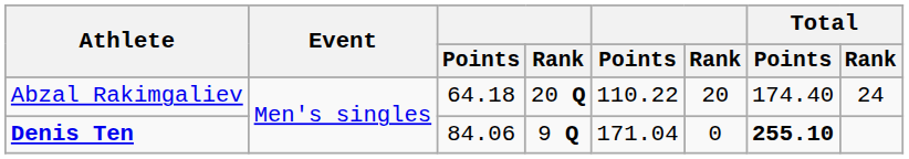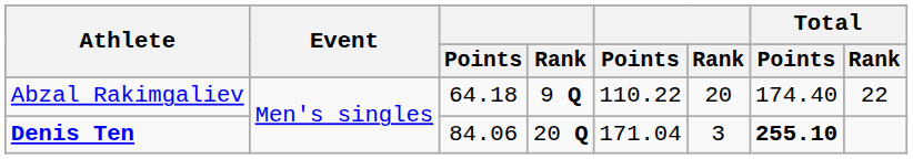Abzal Rakimgaliev | column 4: 20 Q -> 9 Q
Abzal Rakimgaliev | Total / Rank: 24 -> 22
Denis Ten | column 4: 9 Q -> 20 Q
Denis Ten | column 6: 0 -> 3
